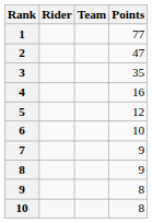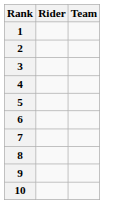- column: Points | 77 | 47 | 35 | 16 | 12 | 10 | 9 | 9 | 8 | 8
